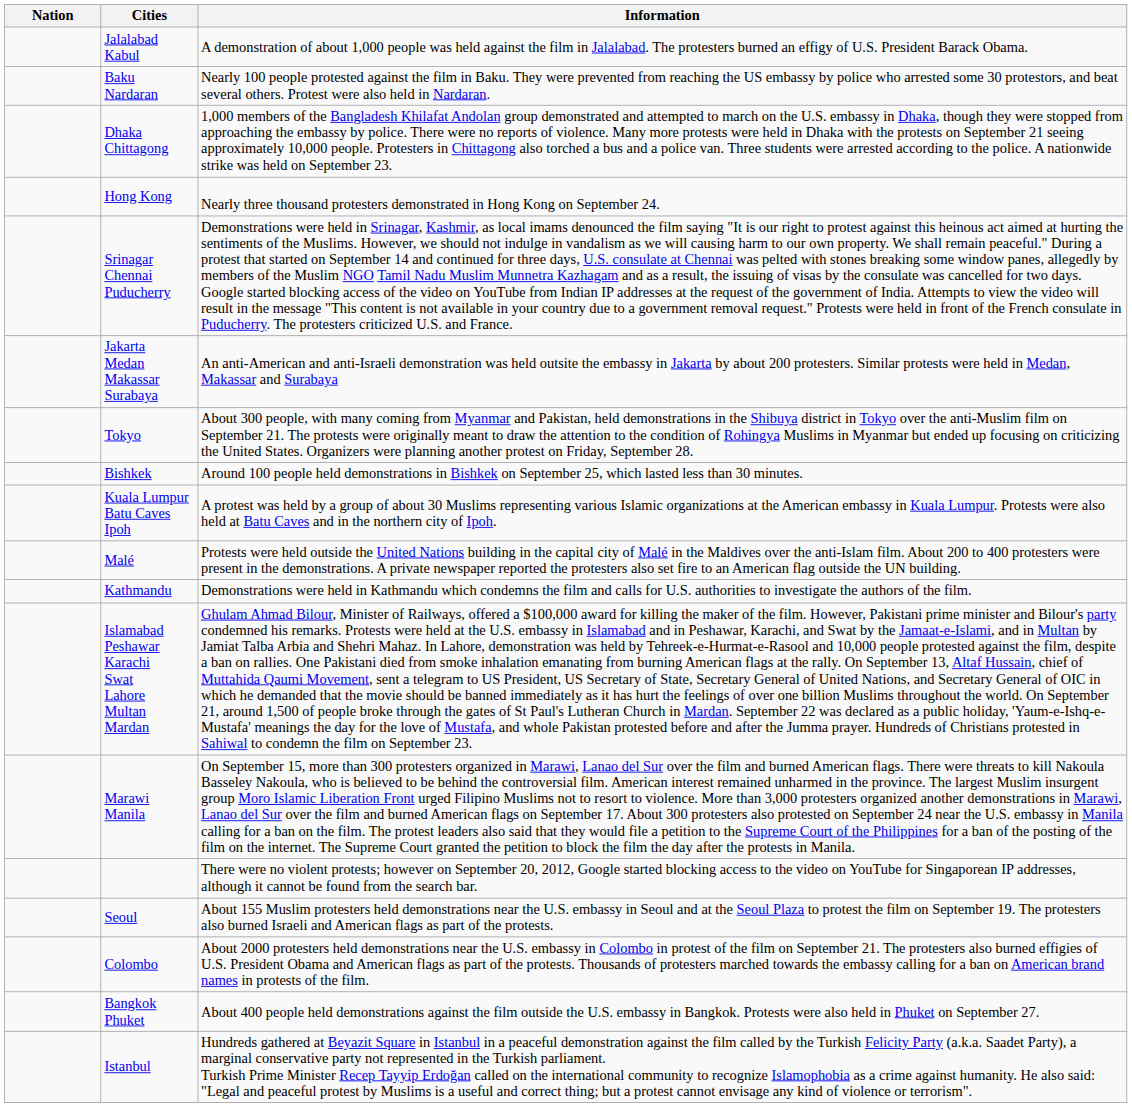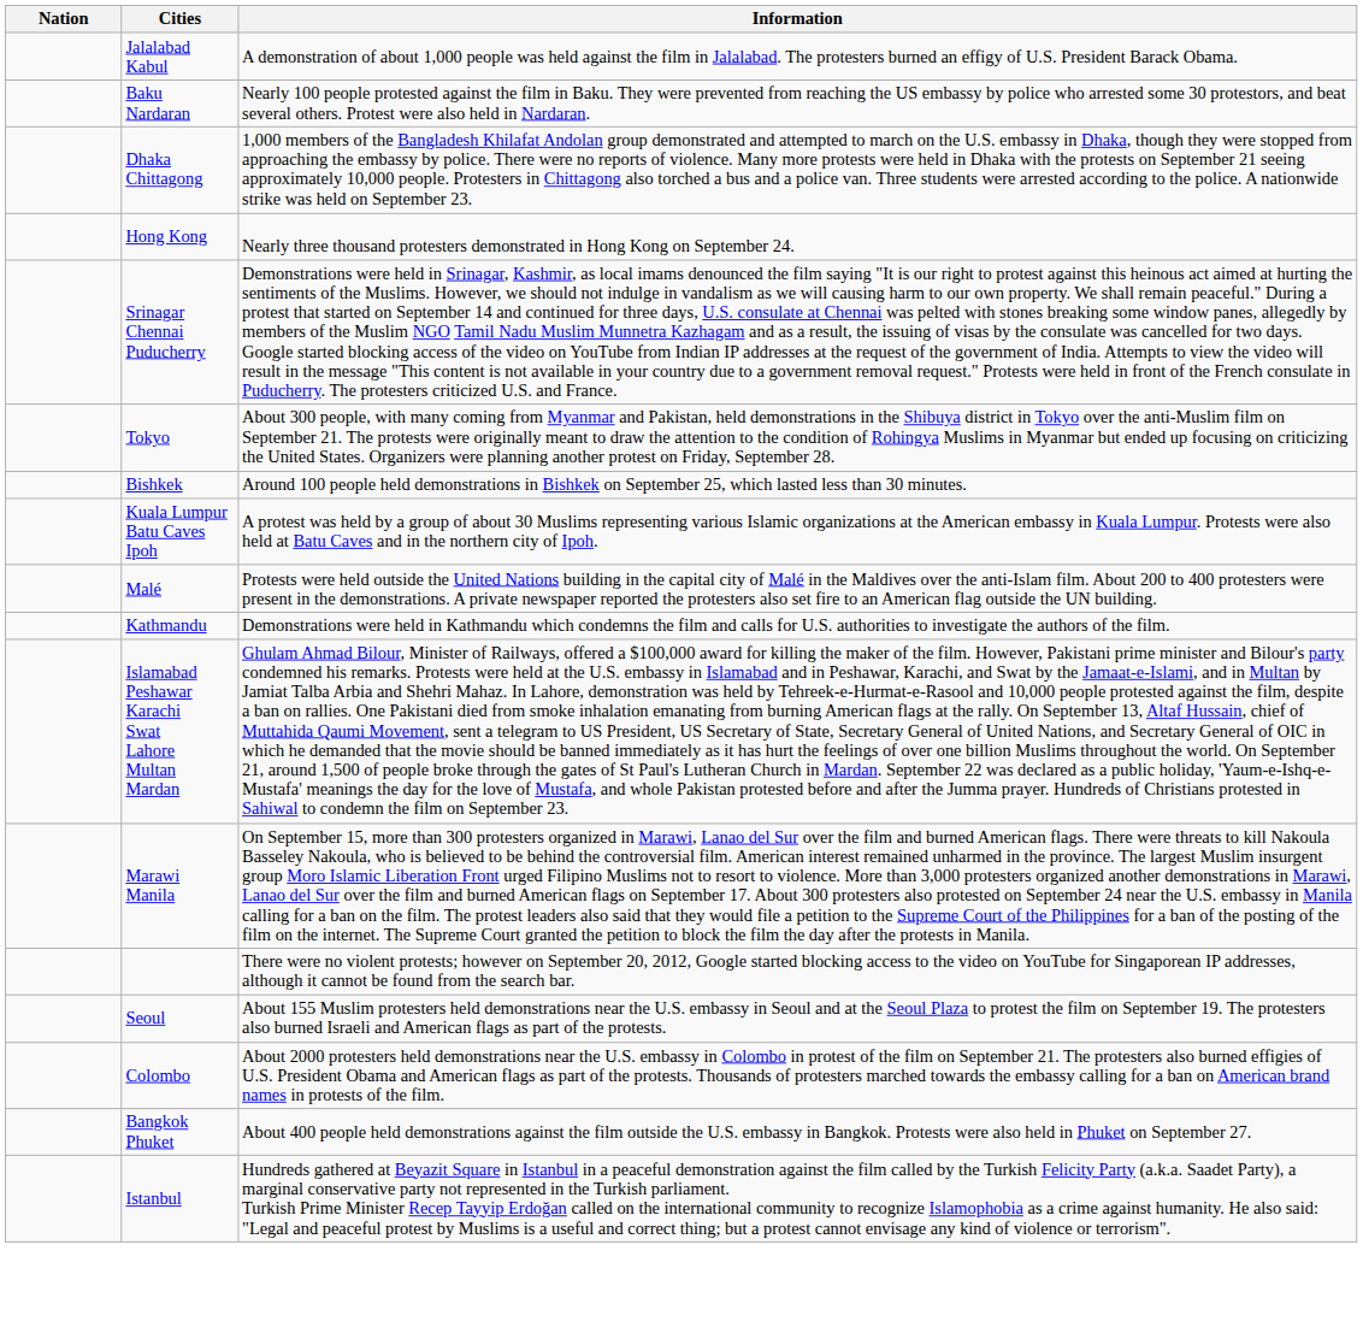- row: Jakarta Medan Makassar Surabaya | An anti-American and anti-Israeli demonstration was held outsite the embassy in Jakarta by about 200 protesters. Similar protests were held in Medan, Makassar and Surabaya
